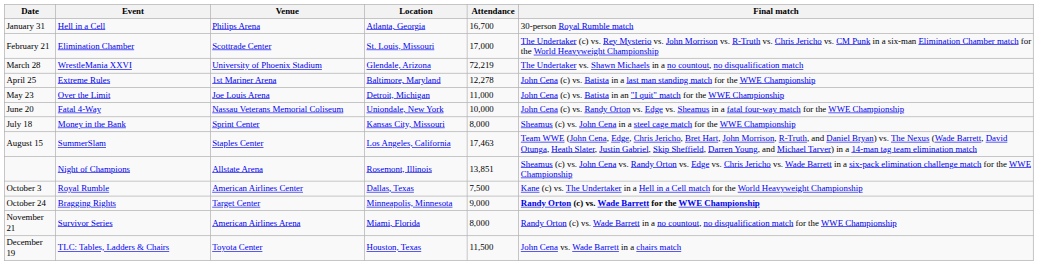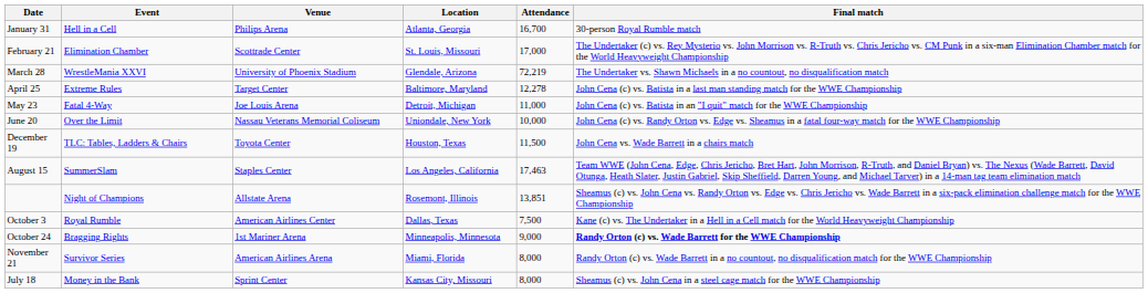April 25 | Venue: 1st Mariner Arena -> Target Center
May 23 | Event: Over the Limit -> Fatal 4-Way
June 20 | Event: Fatal 4-Way -> Over the Limit
rows swapped: July 18 <-> December 19
October 24 | Venue: Target Center -> 1st Mariner Arena
